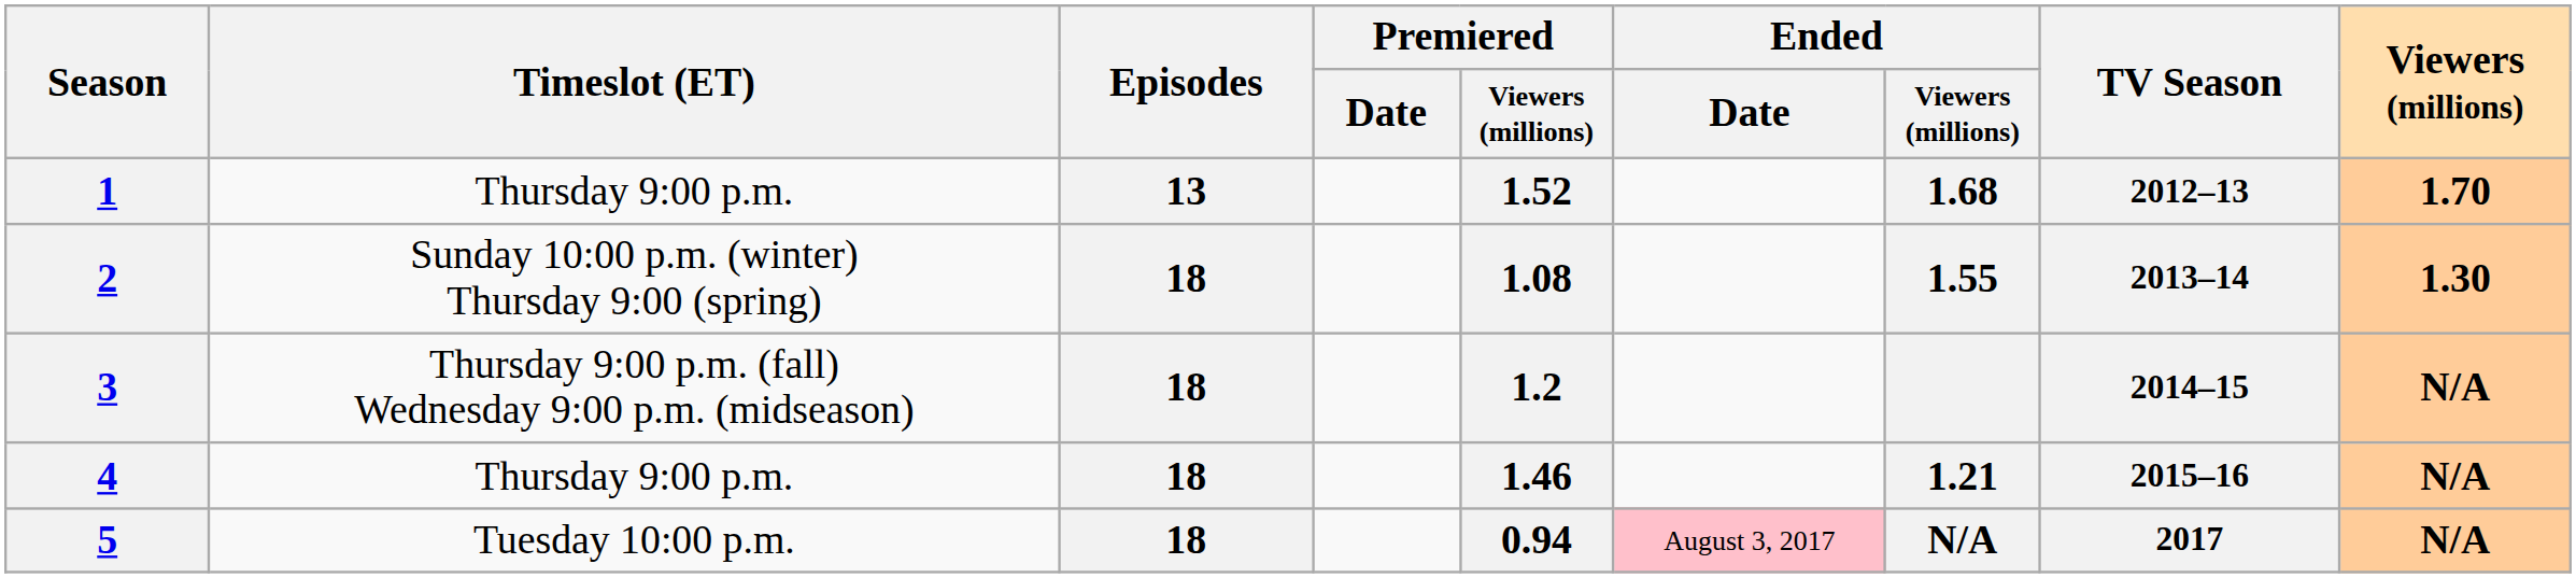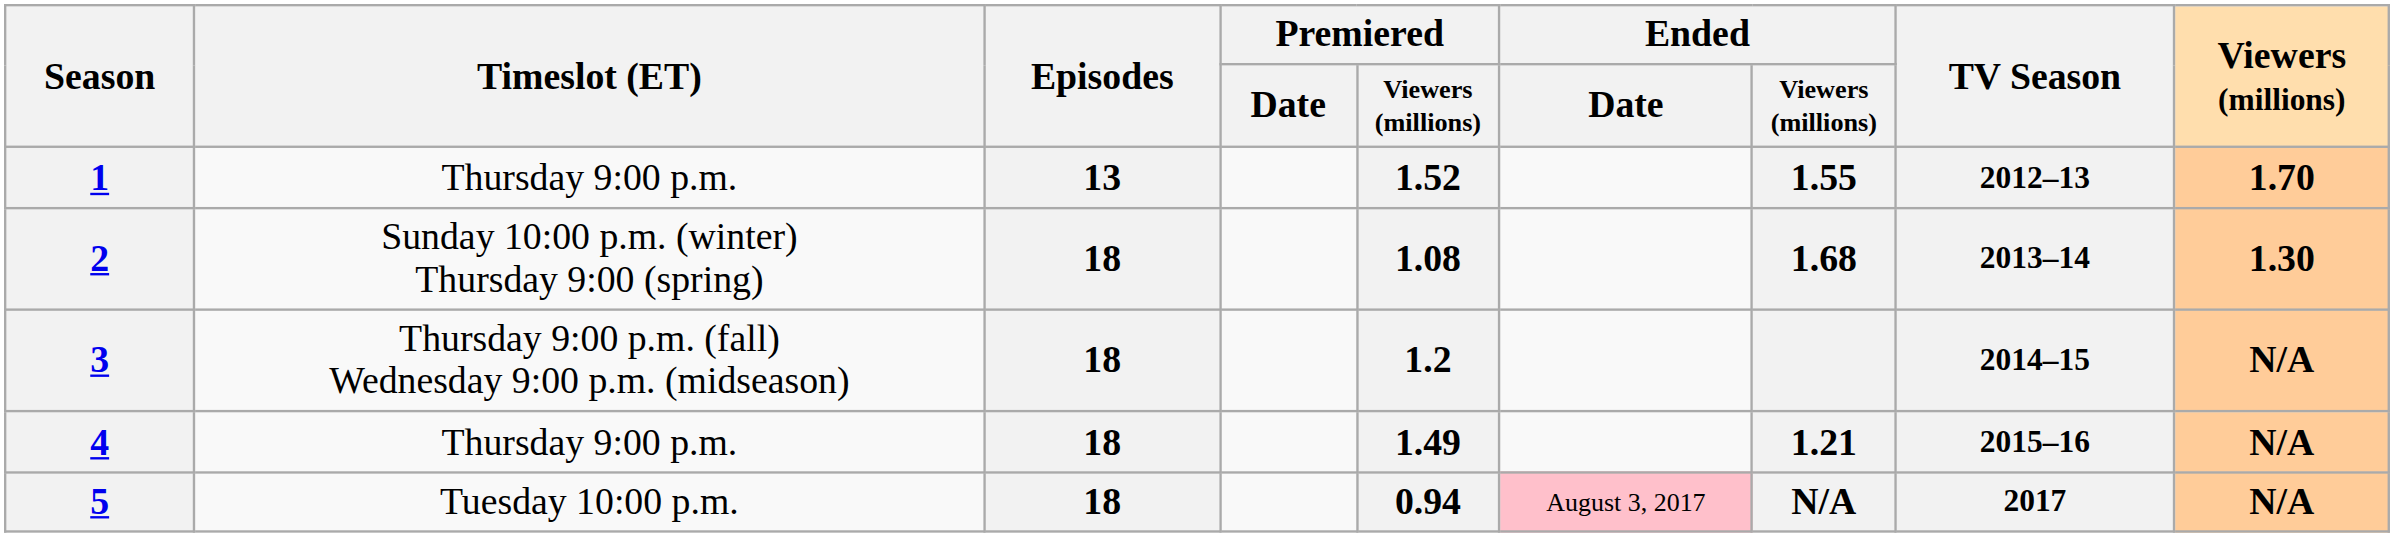1 | Ended / Viewers (millions): 1.68 -> 1.55
2 | Ended / Viewers (millions): 1.55 -> 1.68
4 | Premiered / Viewers (millions): 1.46 -> 1.49
